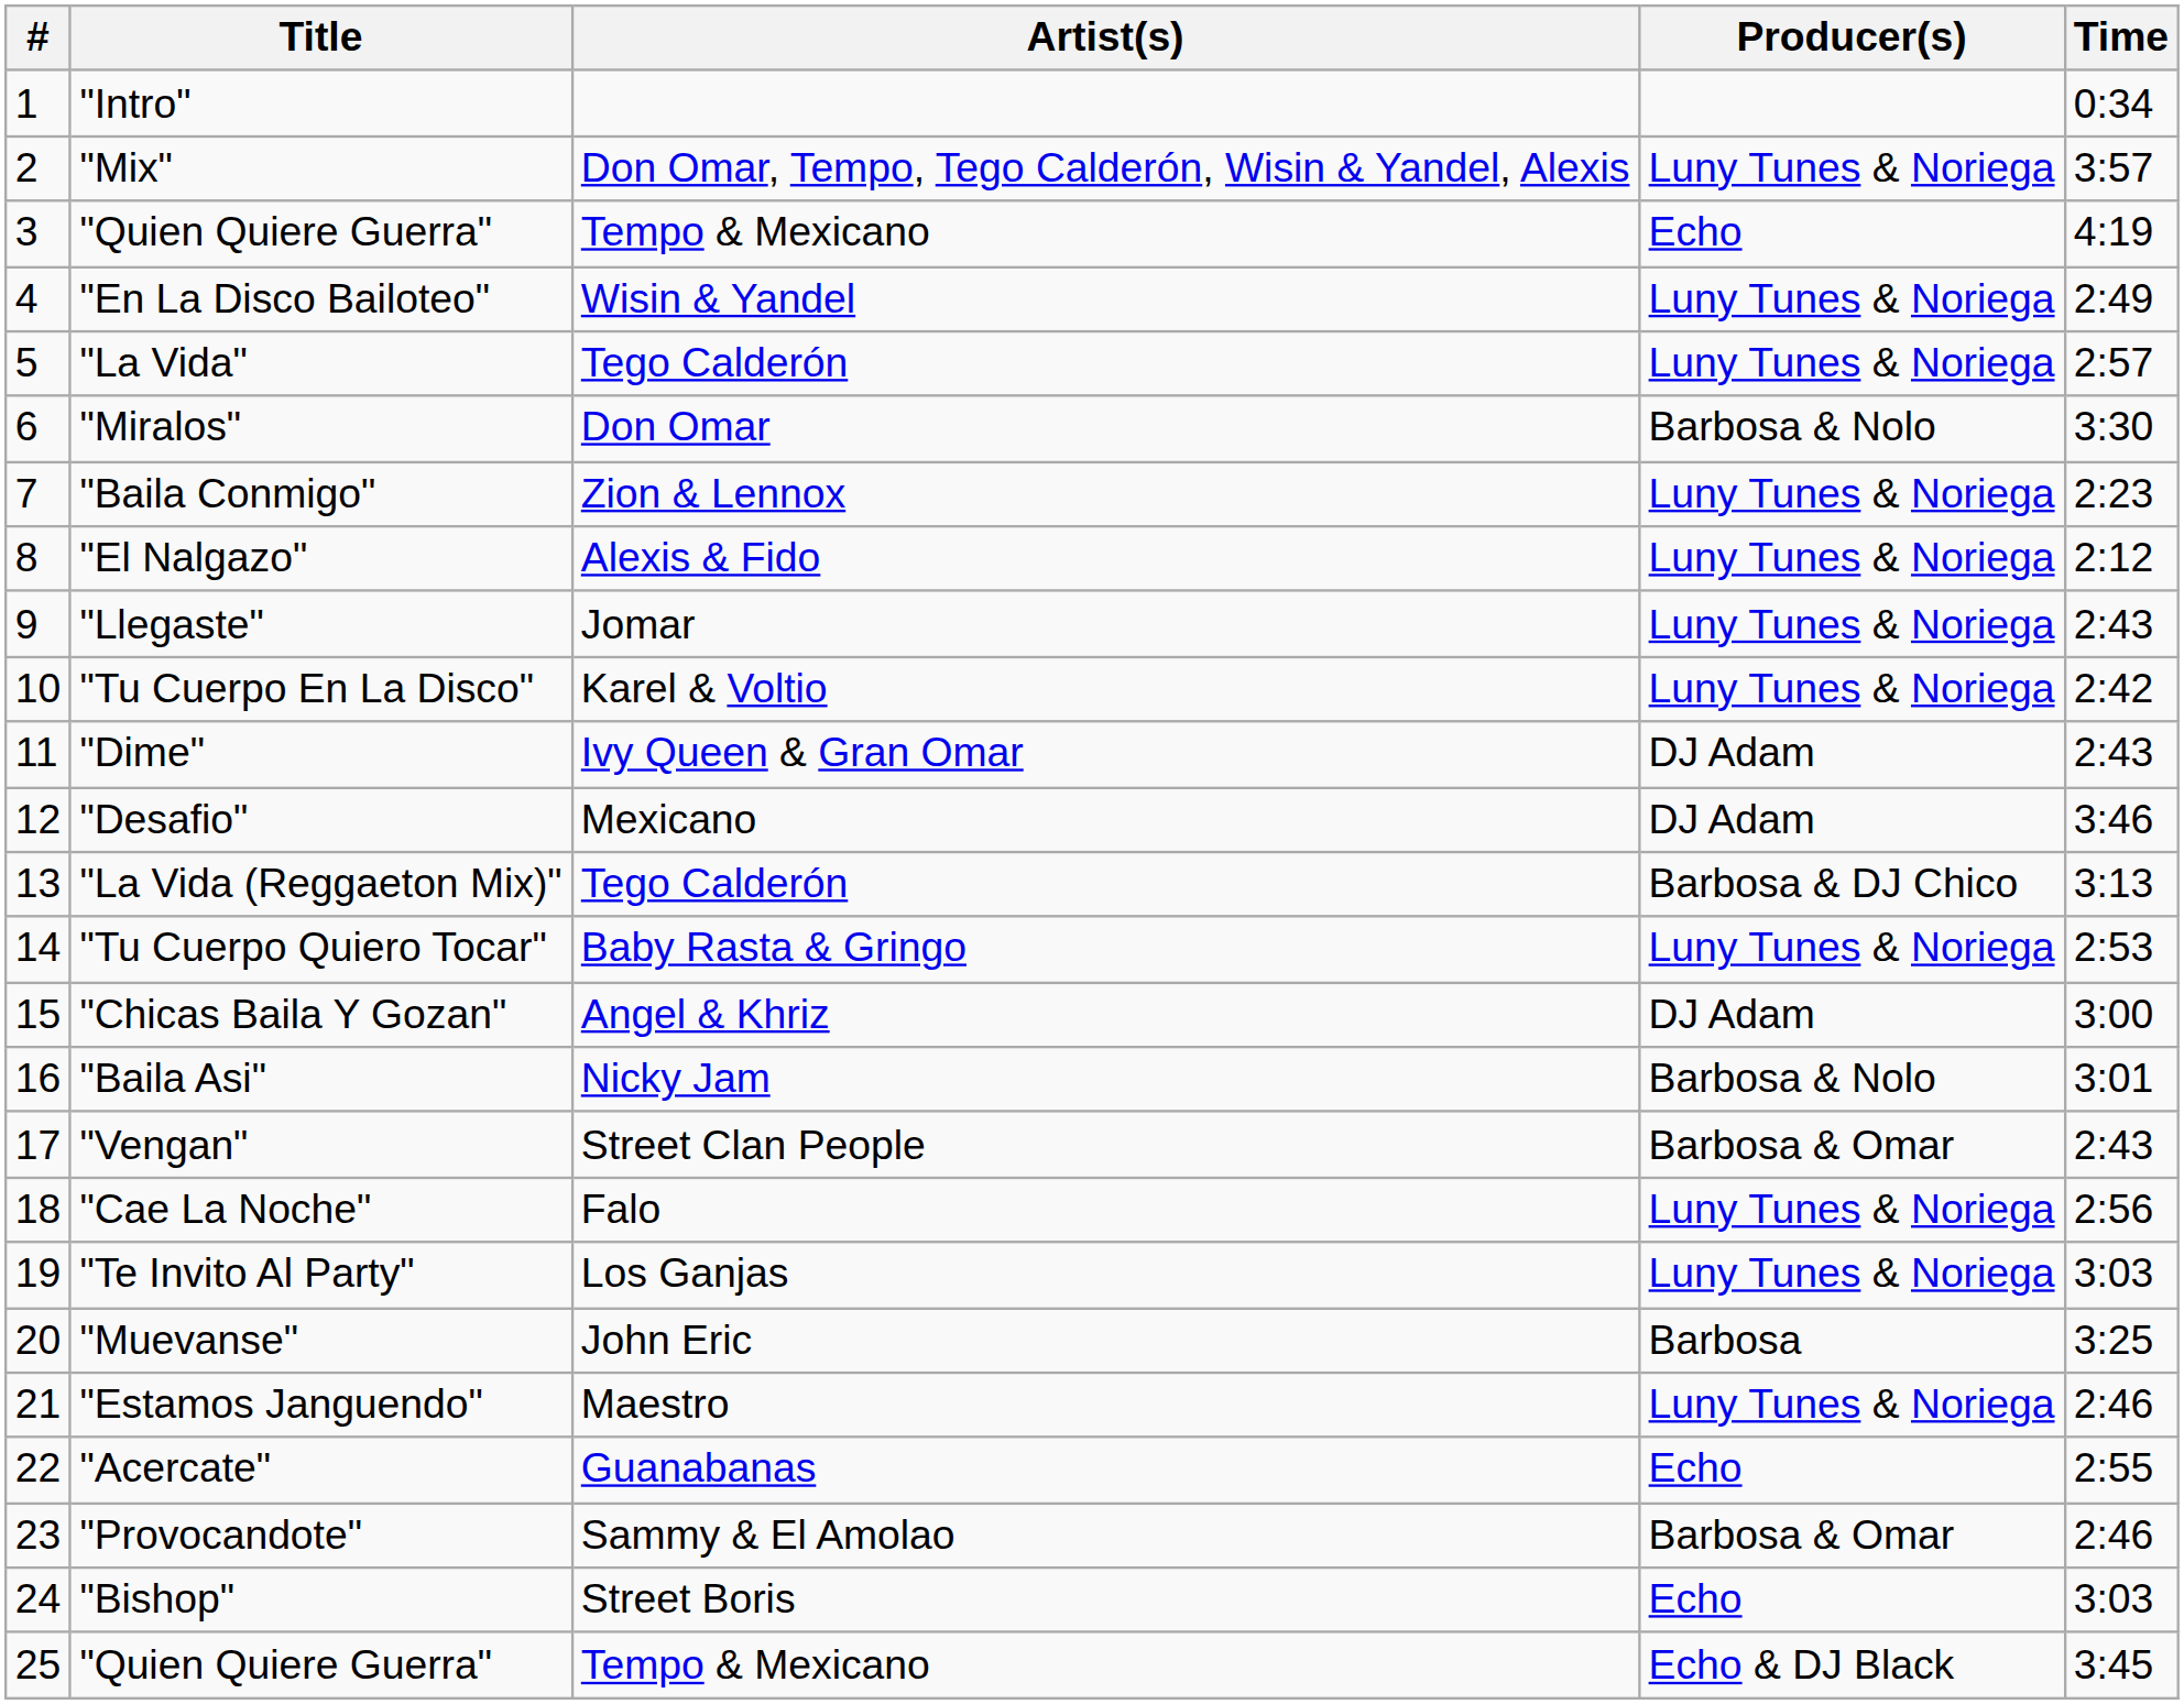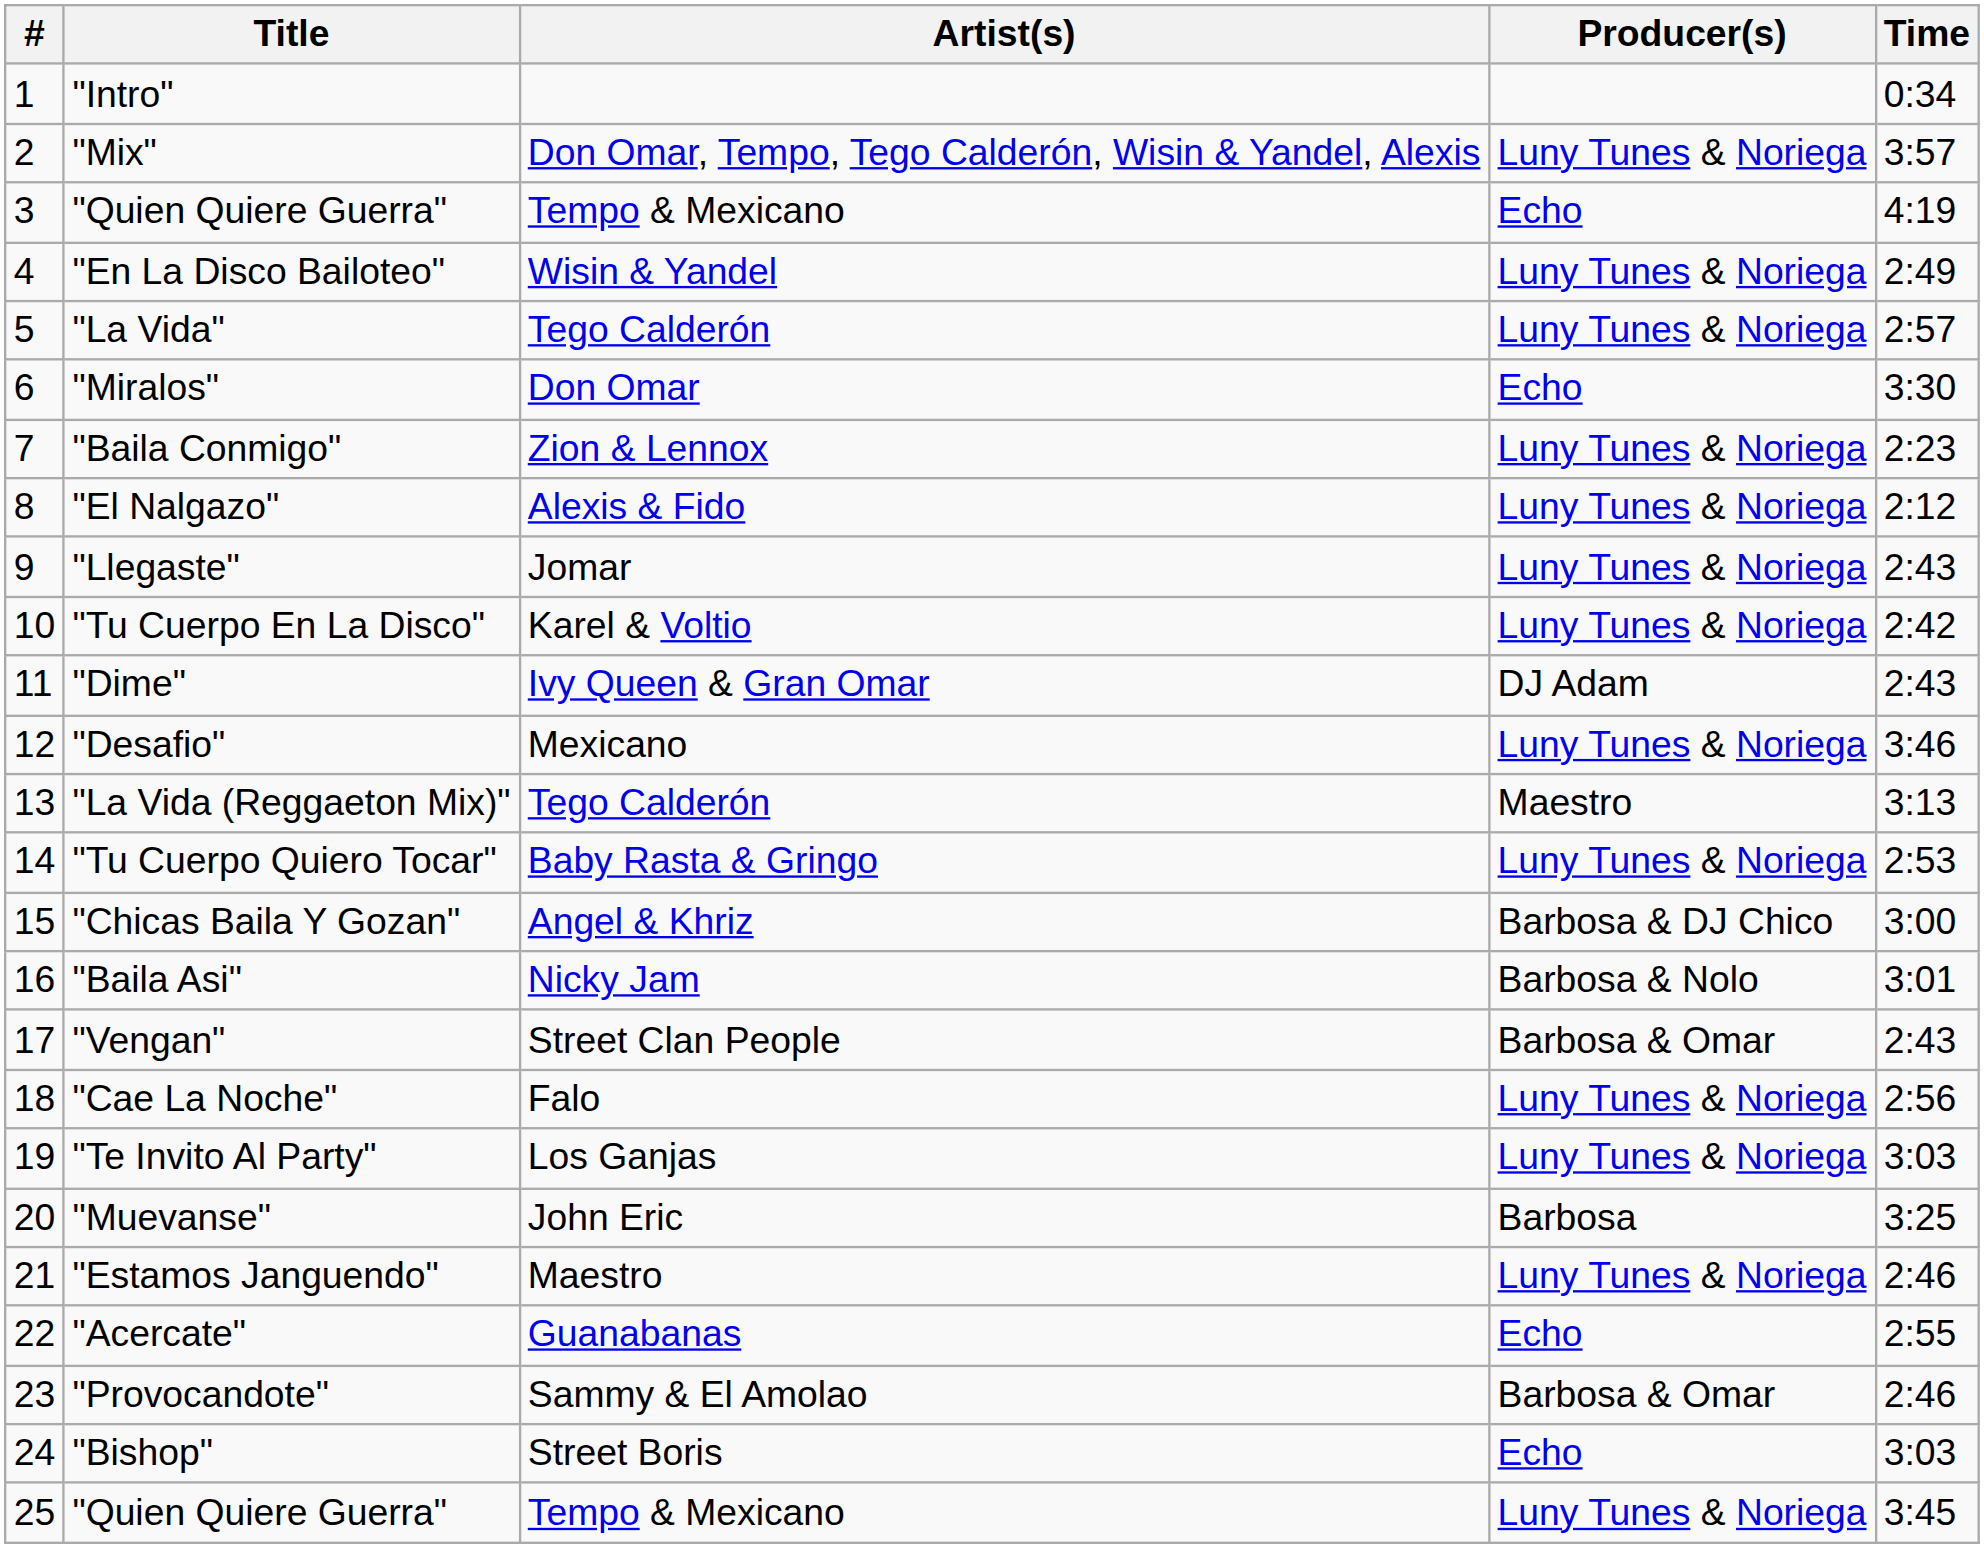"Miralos" | Producer(s): Barbosa & Nolo -> Echo
"Desafio" | Producer(s): DJ Adam -> Luny Tunes & Noriega
"La Vida (Reggaeton Mix)" | Producer(s): Barbosa & DJ Chico -> Maestro
"Chicas Baila Y Gozan" | Producer(s): DJ Adam -> Barbosa & DJ Chico
25 / "Quien Quiere Guerra" | Producer(s): Echo & DJ Black -> Luny Tunes & Noriega
